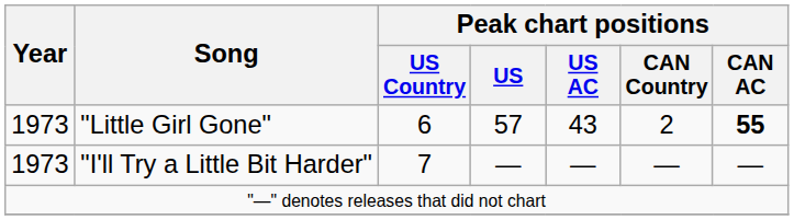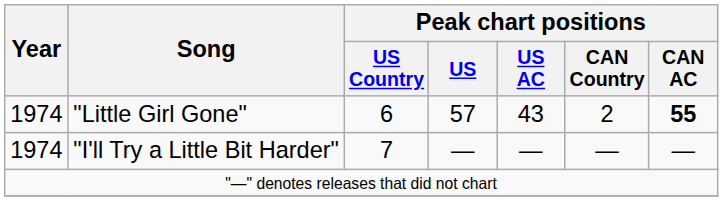"Little Girl Gone" | Year: 1973 -> 1974
"I'll Try a Little Bit Harder" | Year: 1973 -> 1974
